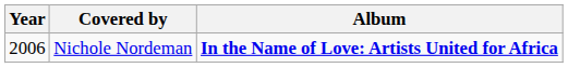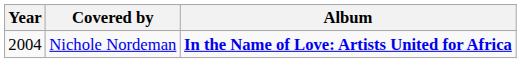Nichole Nordeman | Year: 2006 -> 2004
